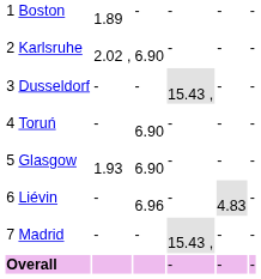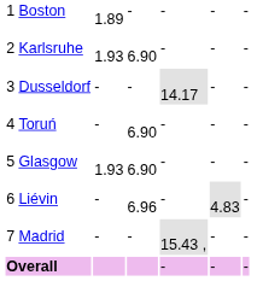Karlsruhe | column 3: 2.02 , -> 1.93
Dusseldorf | column 5: 15.43 , -> 14.17
